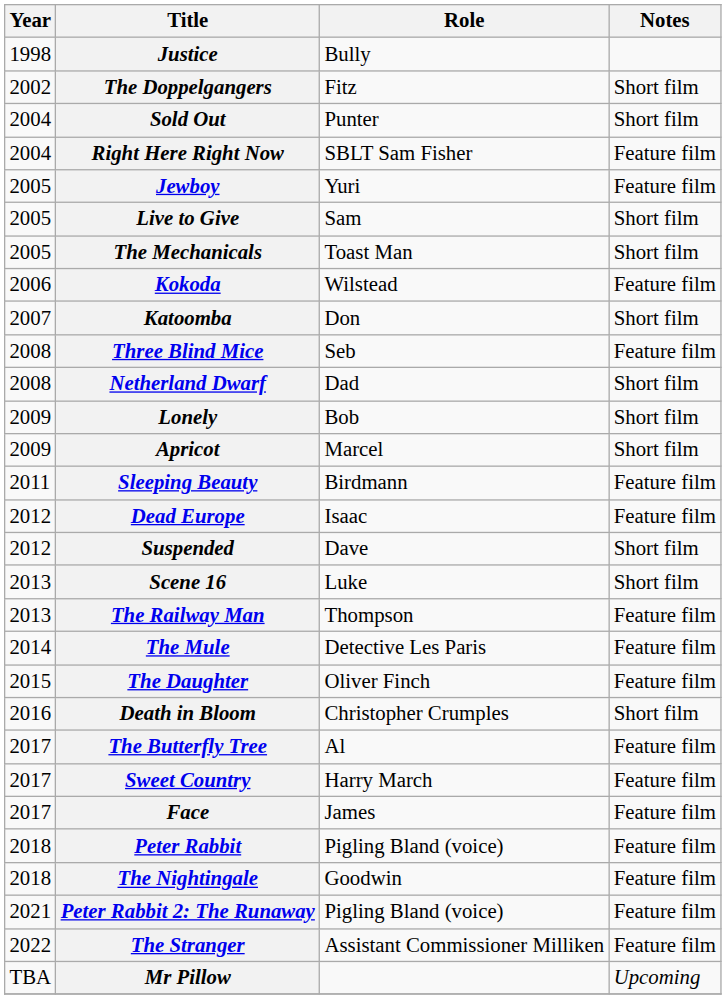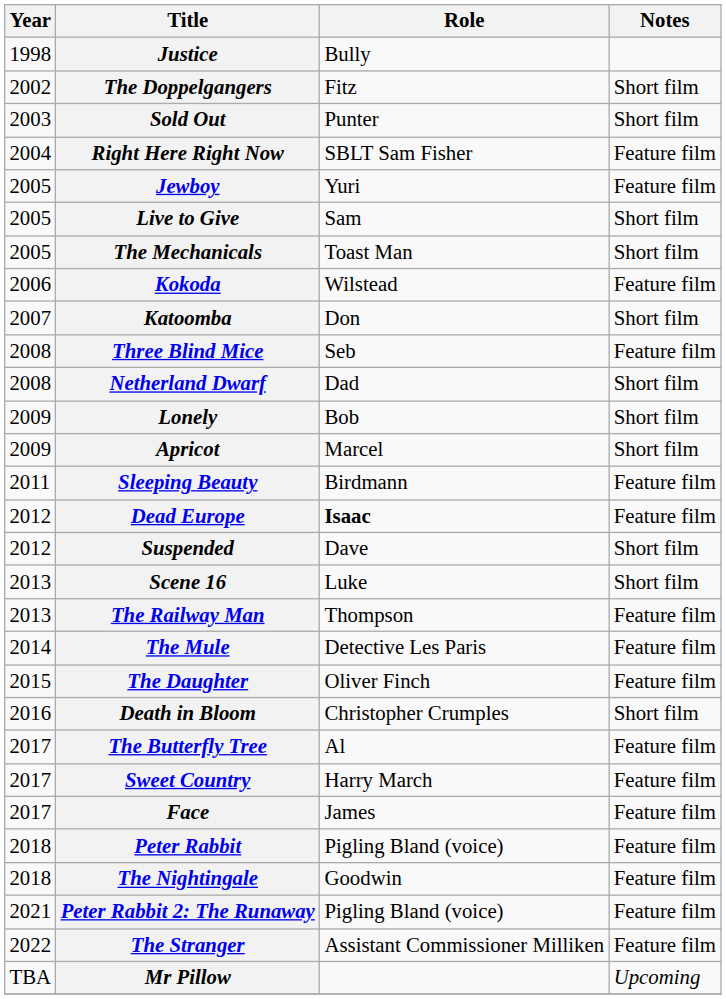Sold Out | Year: 2004 -> 2003
Dead Europe | Role: normal -> bold
